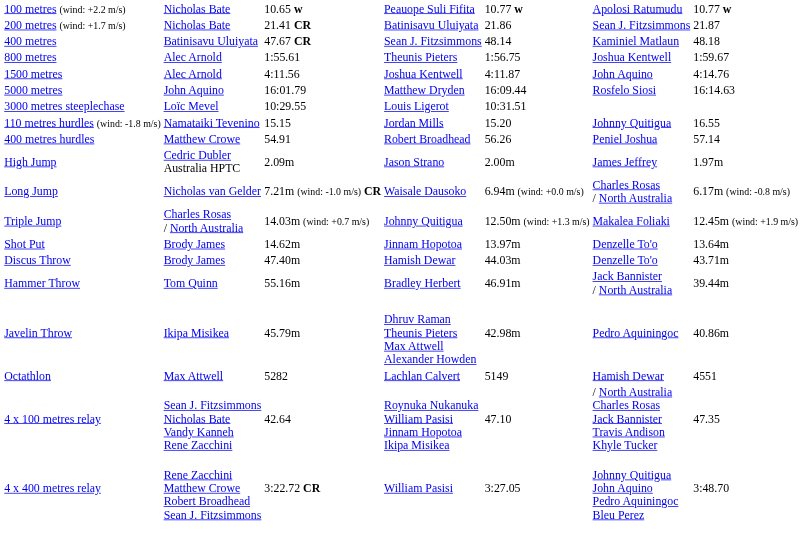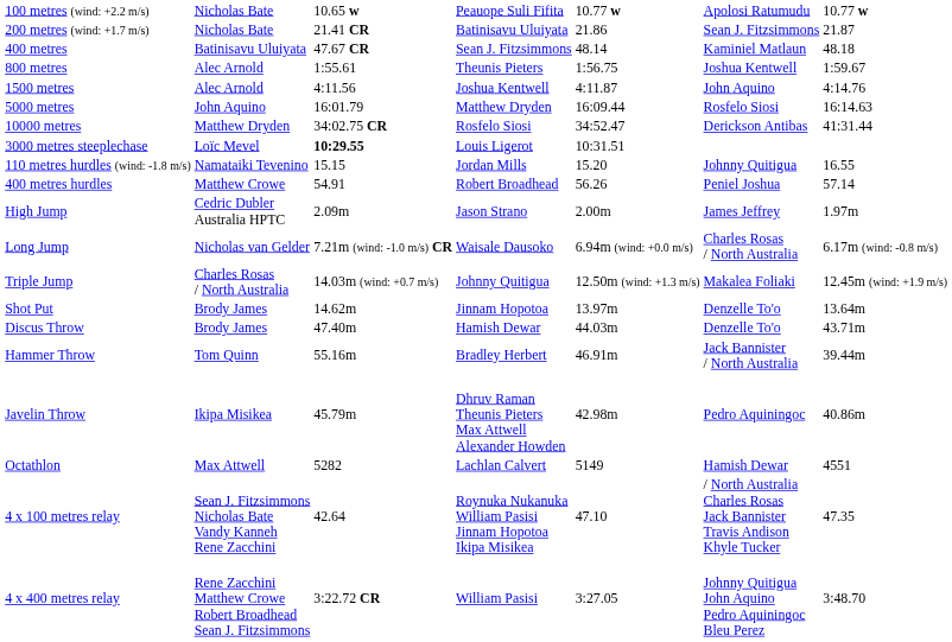+ row: 10000 metres | Matthew Dryden | 34:02.75 CR | Rosfelo Siosi | 34:52.47 | Derickson Antibas | 41:31.44
3000 metres steeplechase | column 3: normal -> bold
